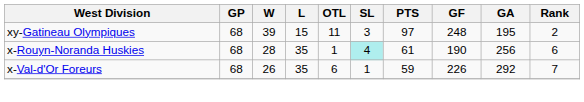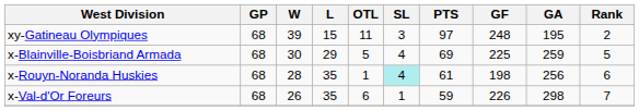+ row: x-Blainville-Boisbriand Armada | 68 | 30 | 29 | 5 | 4 | 69 | 225 | 259 | 5
x-Rouyn-Noranda Huskies | GF: 190 -> 198
x-Val-d'Or Foreurs | GA: 292 -> 298
